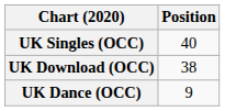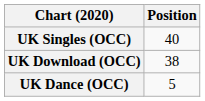UK Dance (OCC) | Position: 9 -> 5
